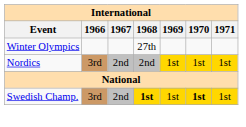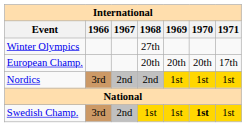+ row: European Champ. | 20th | 20th | 20th | 17th
Swedish Champ. | 1968: bold -> normal
